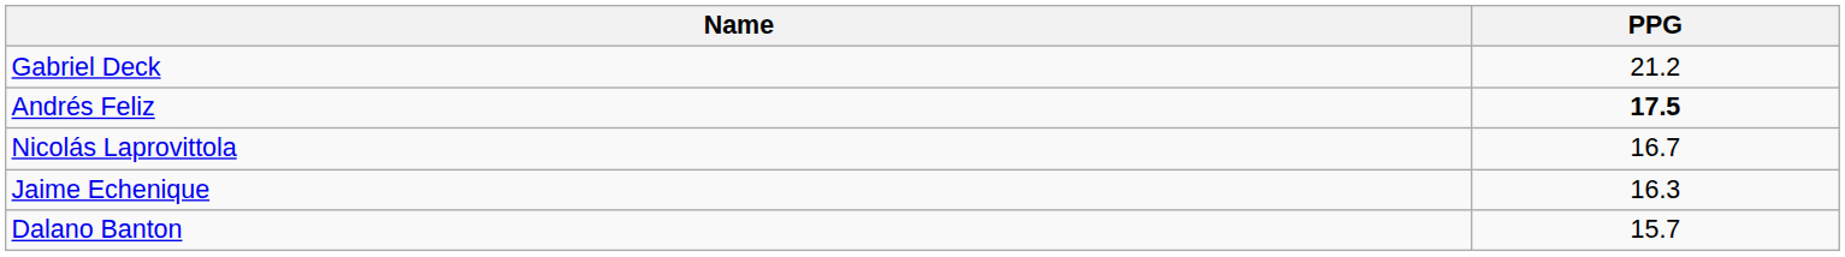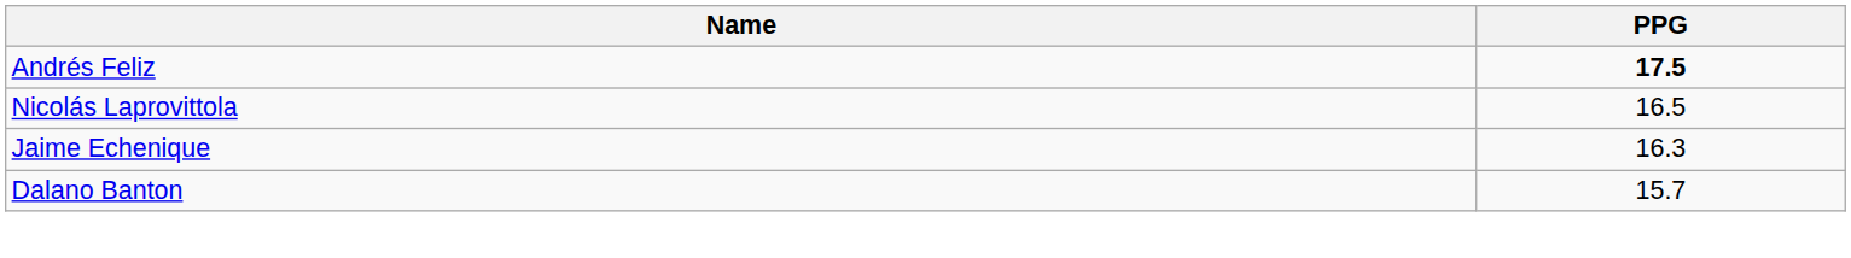- row: Gabriel Deck | 21.2
Nicolás Laprovittola | PPG: 16.7 -> 16.5
